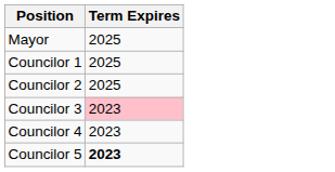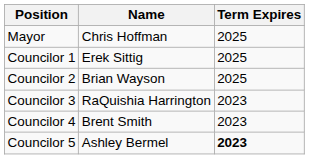+ column: Name | Chris Hoffman | Erek Sittig | Brian Wayson | RaQuishia Harrington | Brent Smith | Ashley Bermel
Councilor 3 | Term Expires: pink background -> no background
